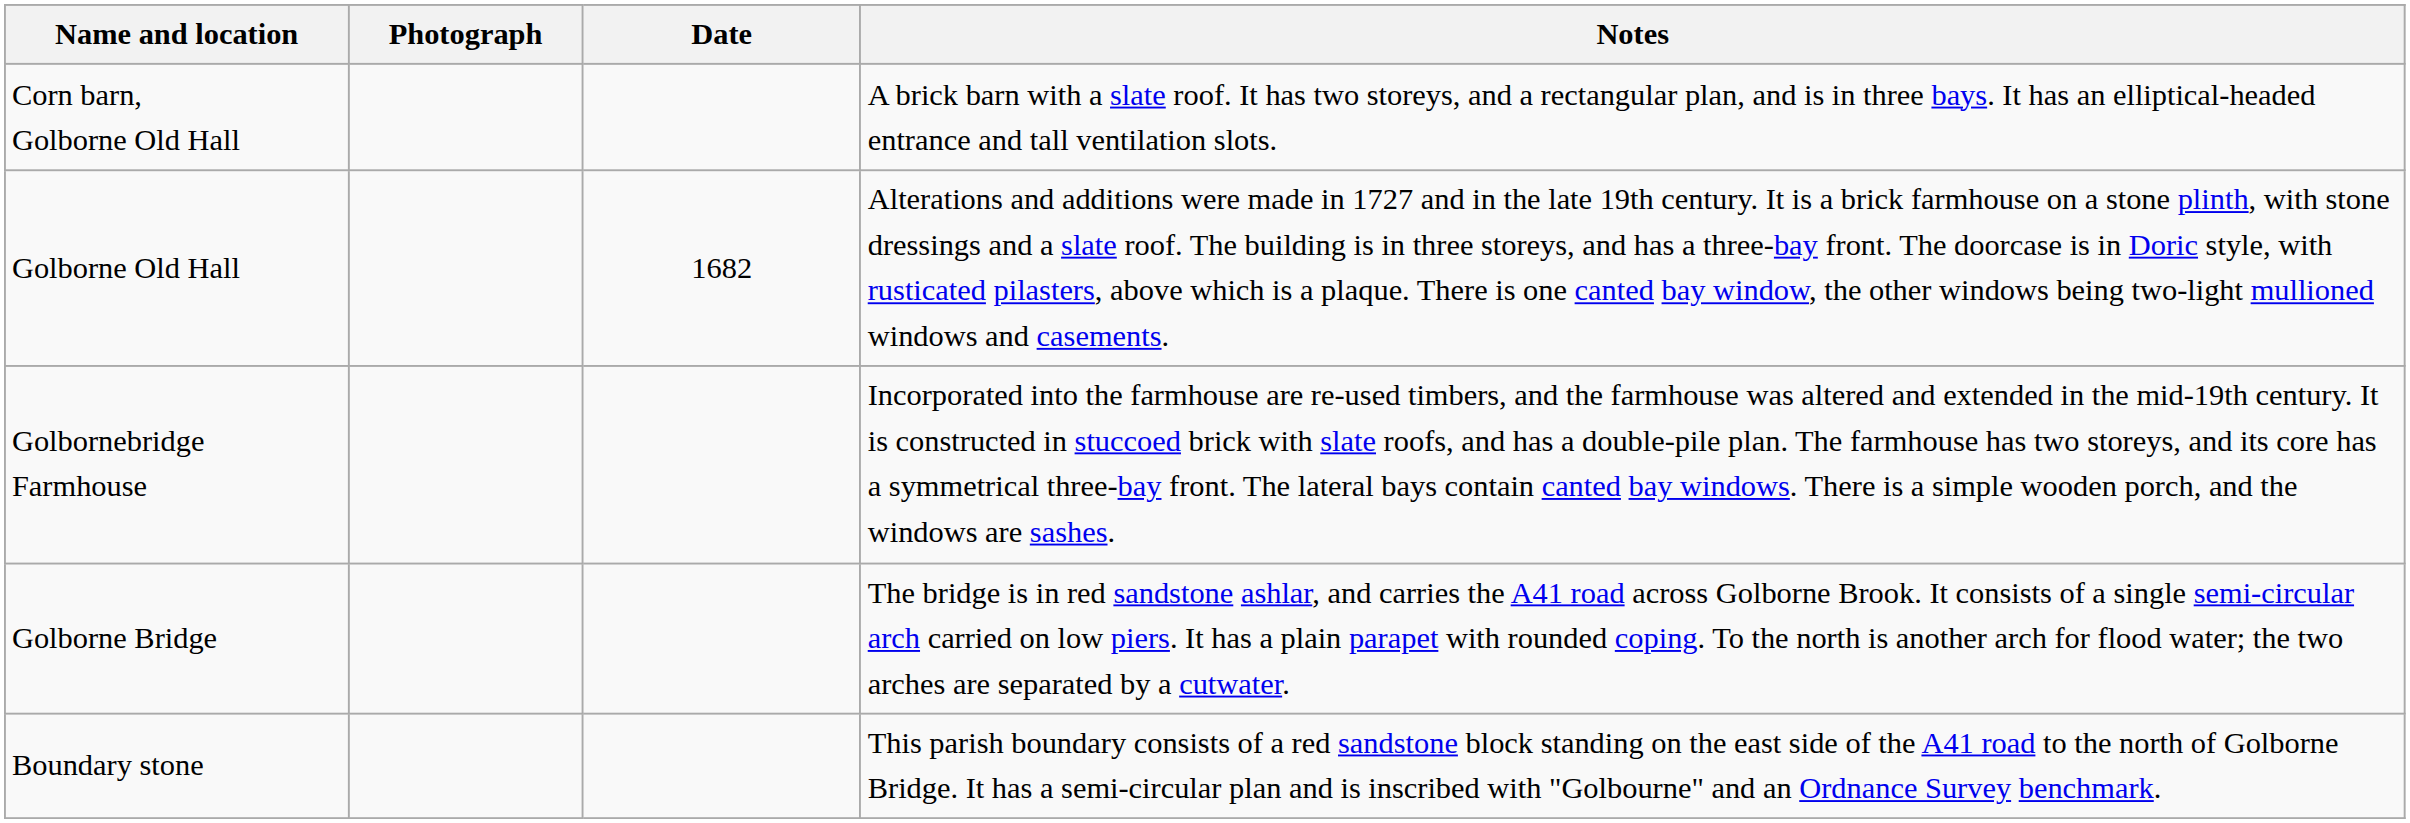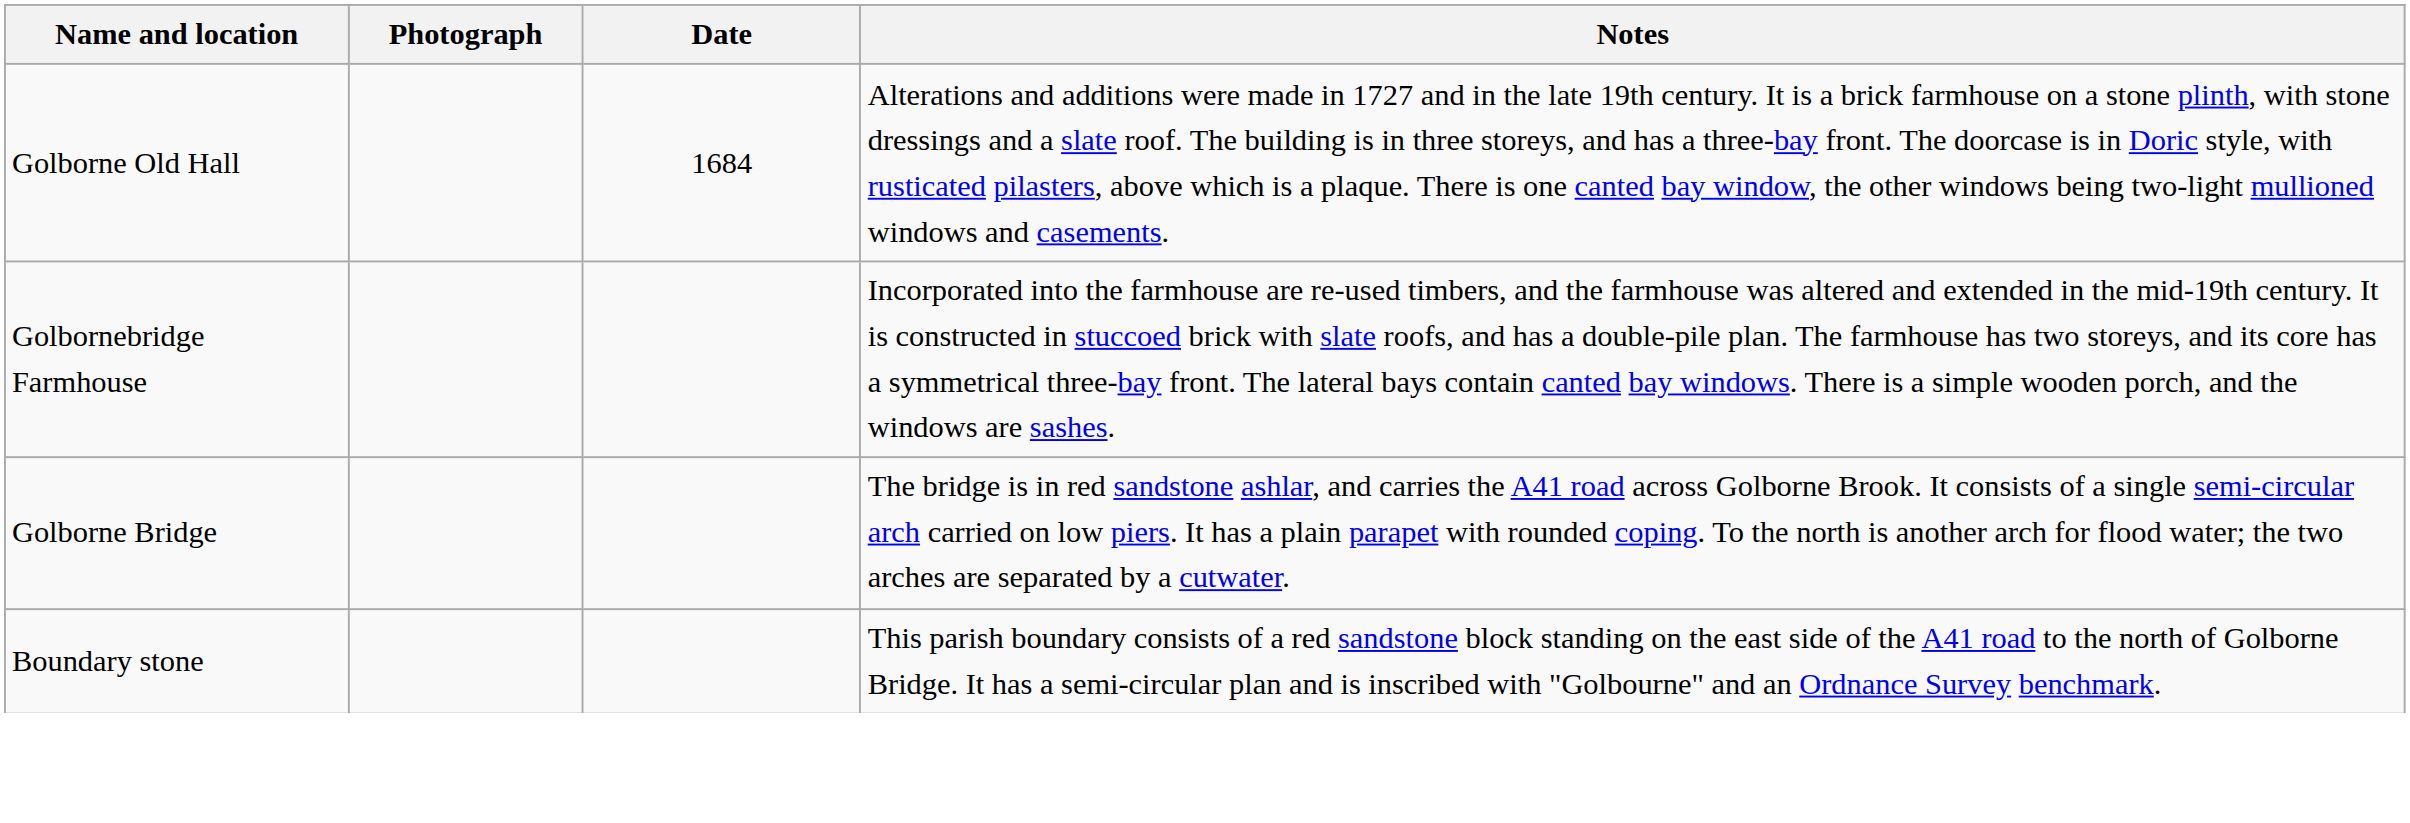- row: Corn barn, Golborne Old Hall | A brick barn with a slate roof. It has two storeys, and a rectangular plan, and is in three bays. It has an elliptical-headed entrance and tall ventilation slots.
Golborne Old Hall | Date: 1682 -> 1684
